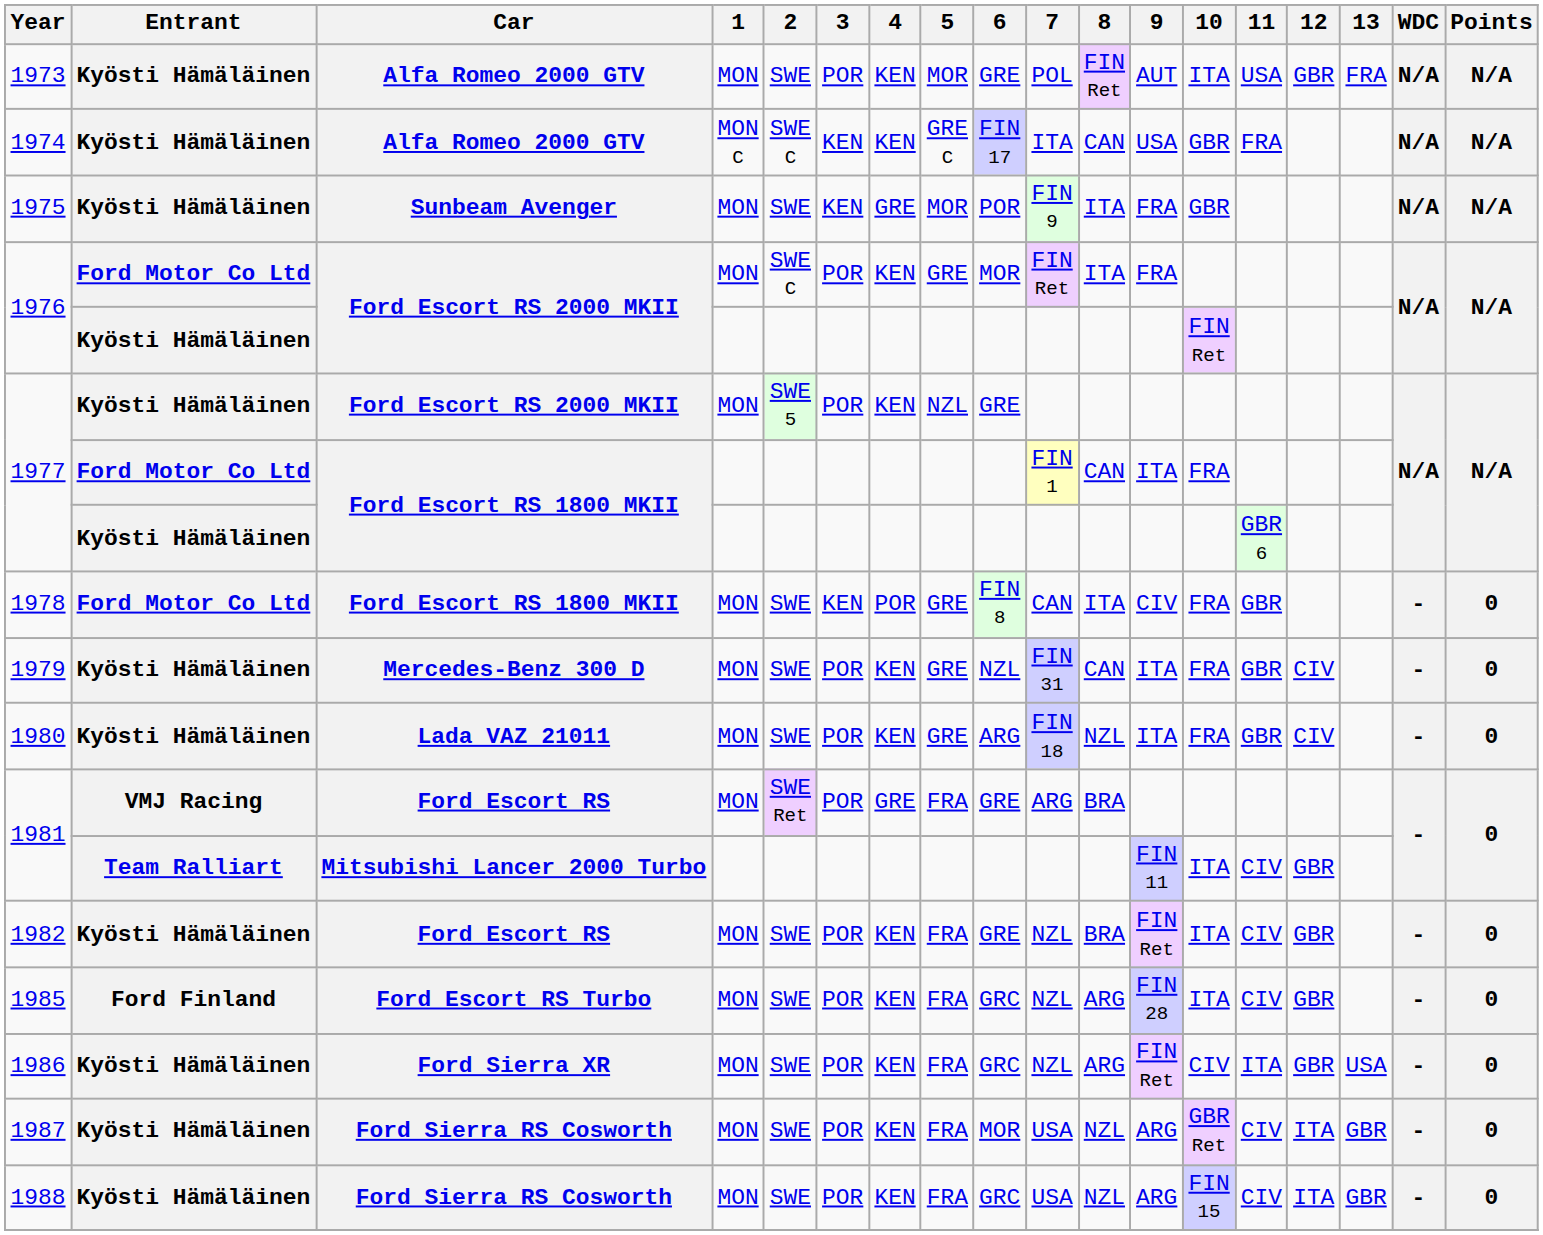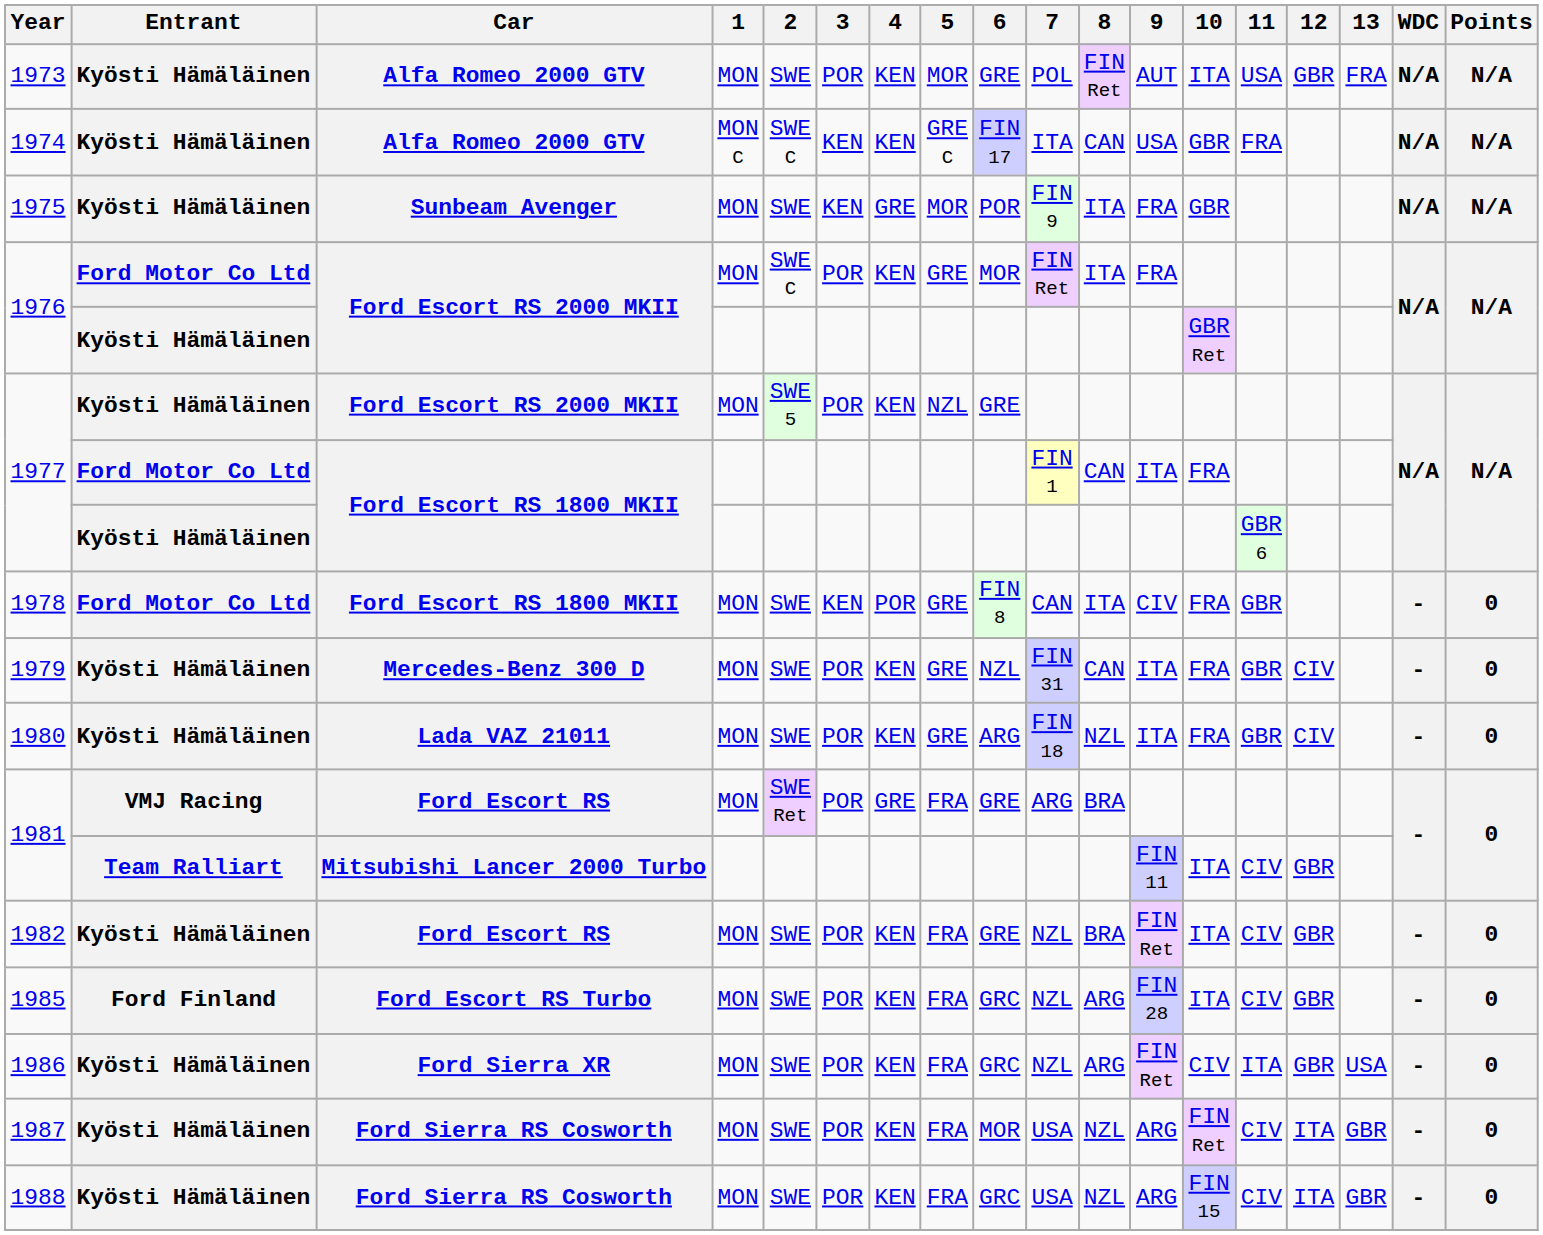1976 / Kyösti Hämäläinen | 10: FIN Ret -> GBR Ret
1987 | 10: GBR Ret -> FIN Ret
